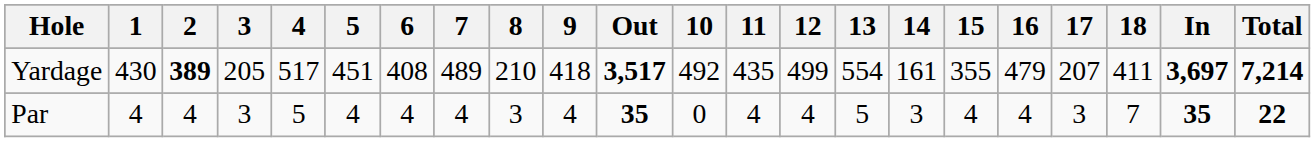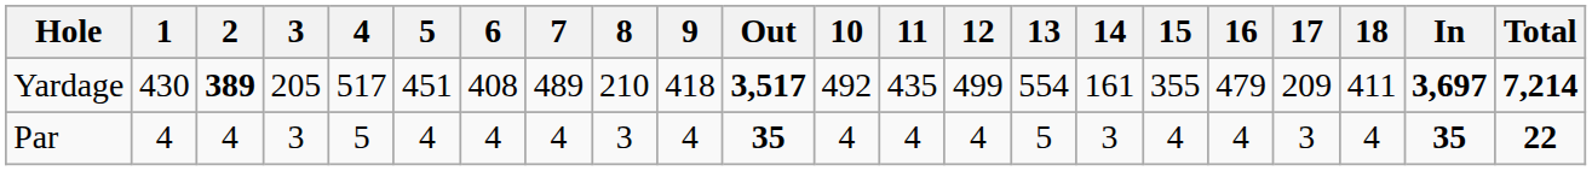Yardage | 17: 207 -> 209
Par | 10: 0 -> 4
Par | 18: 7 -> 4
